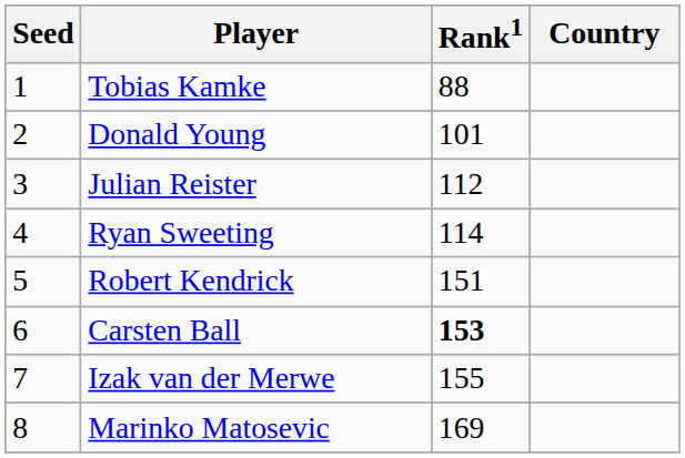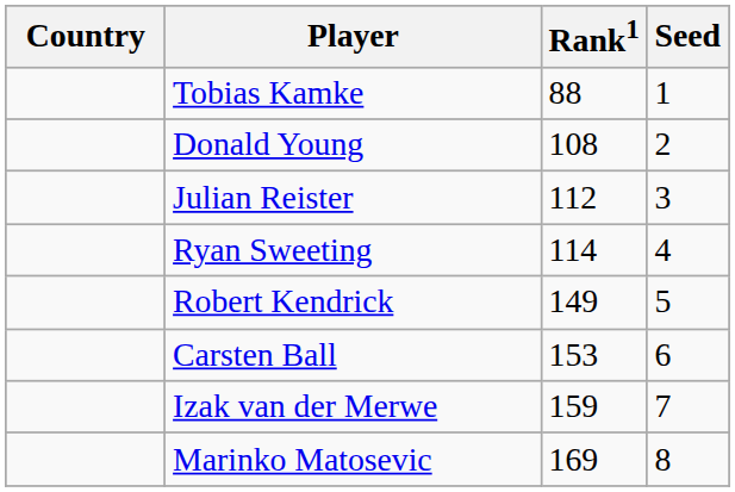columns swapped: Country <-> Seed
Donald Young | Rank1: 101 -> 108
Robert Kendrick | Rank1: 151 -> 149
Carsten Ball | Rank1: bold -> normal
Izak van der Merwe | Rank1: 155 -> 159
